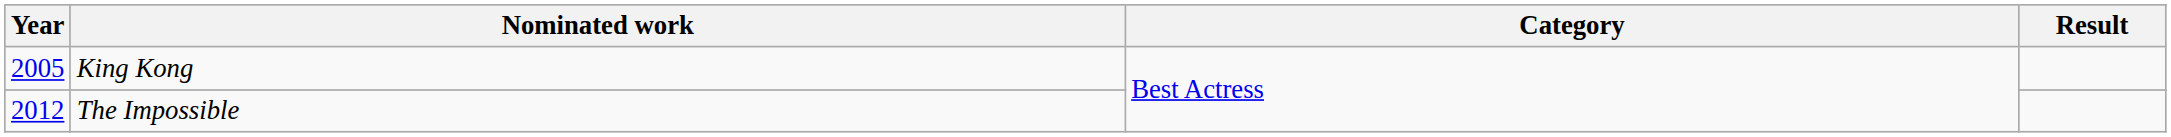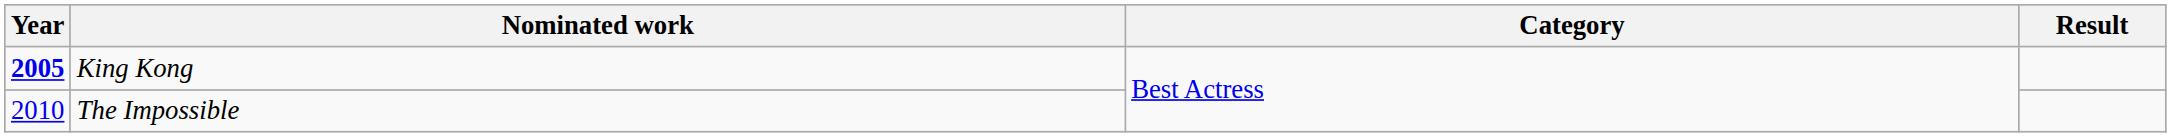King Kong | Year: normal -> bold
The Impossible | Year: 2012 -> 2010
